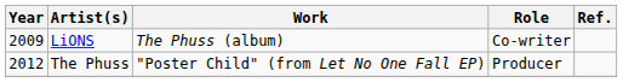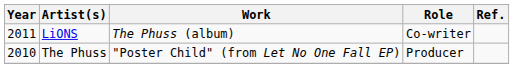LiONS | Year: 2009 -> 2011
The Phuss | Year: 2012 -> 2010
